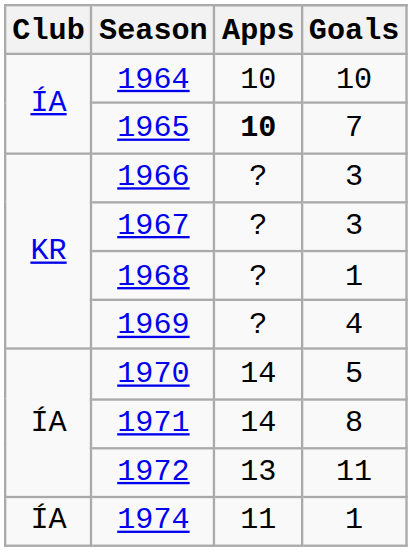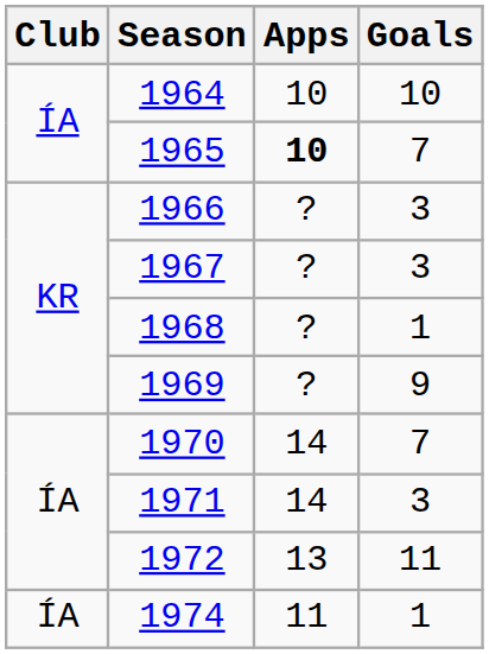1969 | Goals: 4 -> 9
1970 | Goals: 5 -> 7
1971 | Goals: 8 -> 3
